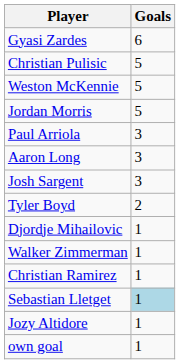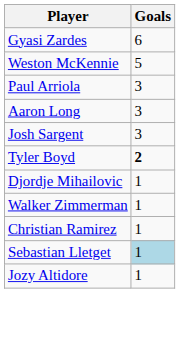- row: Christian Pulisic | 5
- row: Jordan Morris | 5
Tyler Boyd | Goals: normal -> bold
- row: own goal | 1
